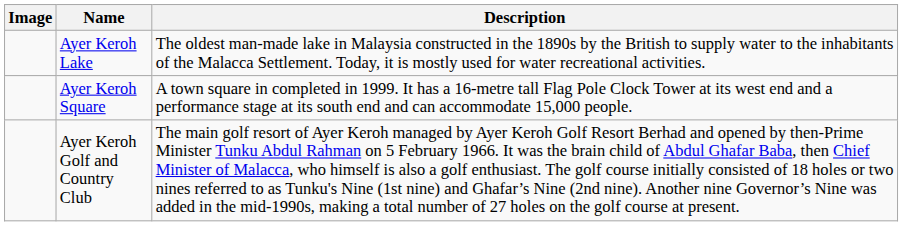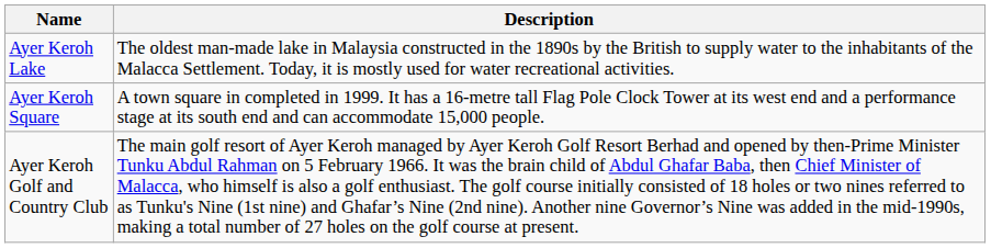- column: Image
